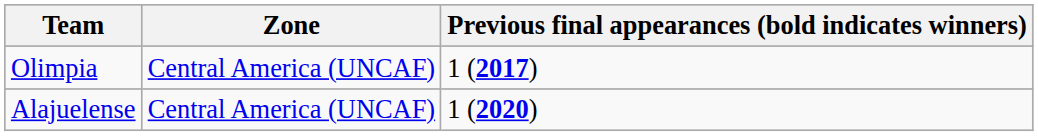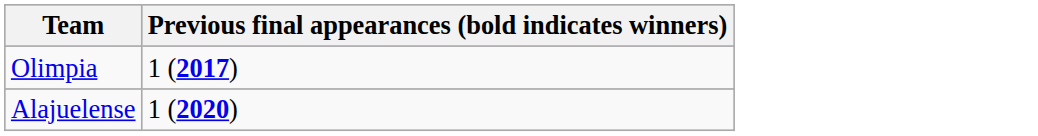- column: Zone | Central America (UNCAF) | Central America (UNCAF)
